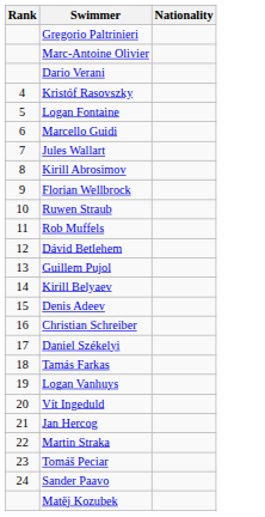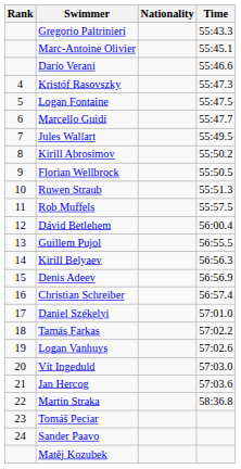+ column: Time | 55:43.3 | 55:45.1 | 55:46.6 | 55:47.3 | 55:47.5 | 55:47.7 | 55:49.5 | 55:50.2 | 55:50.5 | 55:51.3 | 55:57.5 | 56:00.4 | 56:55.5 | 56:56.3 | 56:56.9 | 56:57.4 | 57:01.0 | 57:02.2 | 57:02.6 | 57:03.0 | 57:03.6 | 58:36.8
